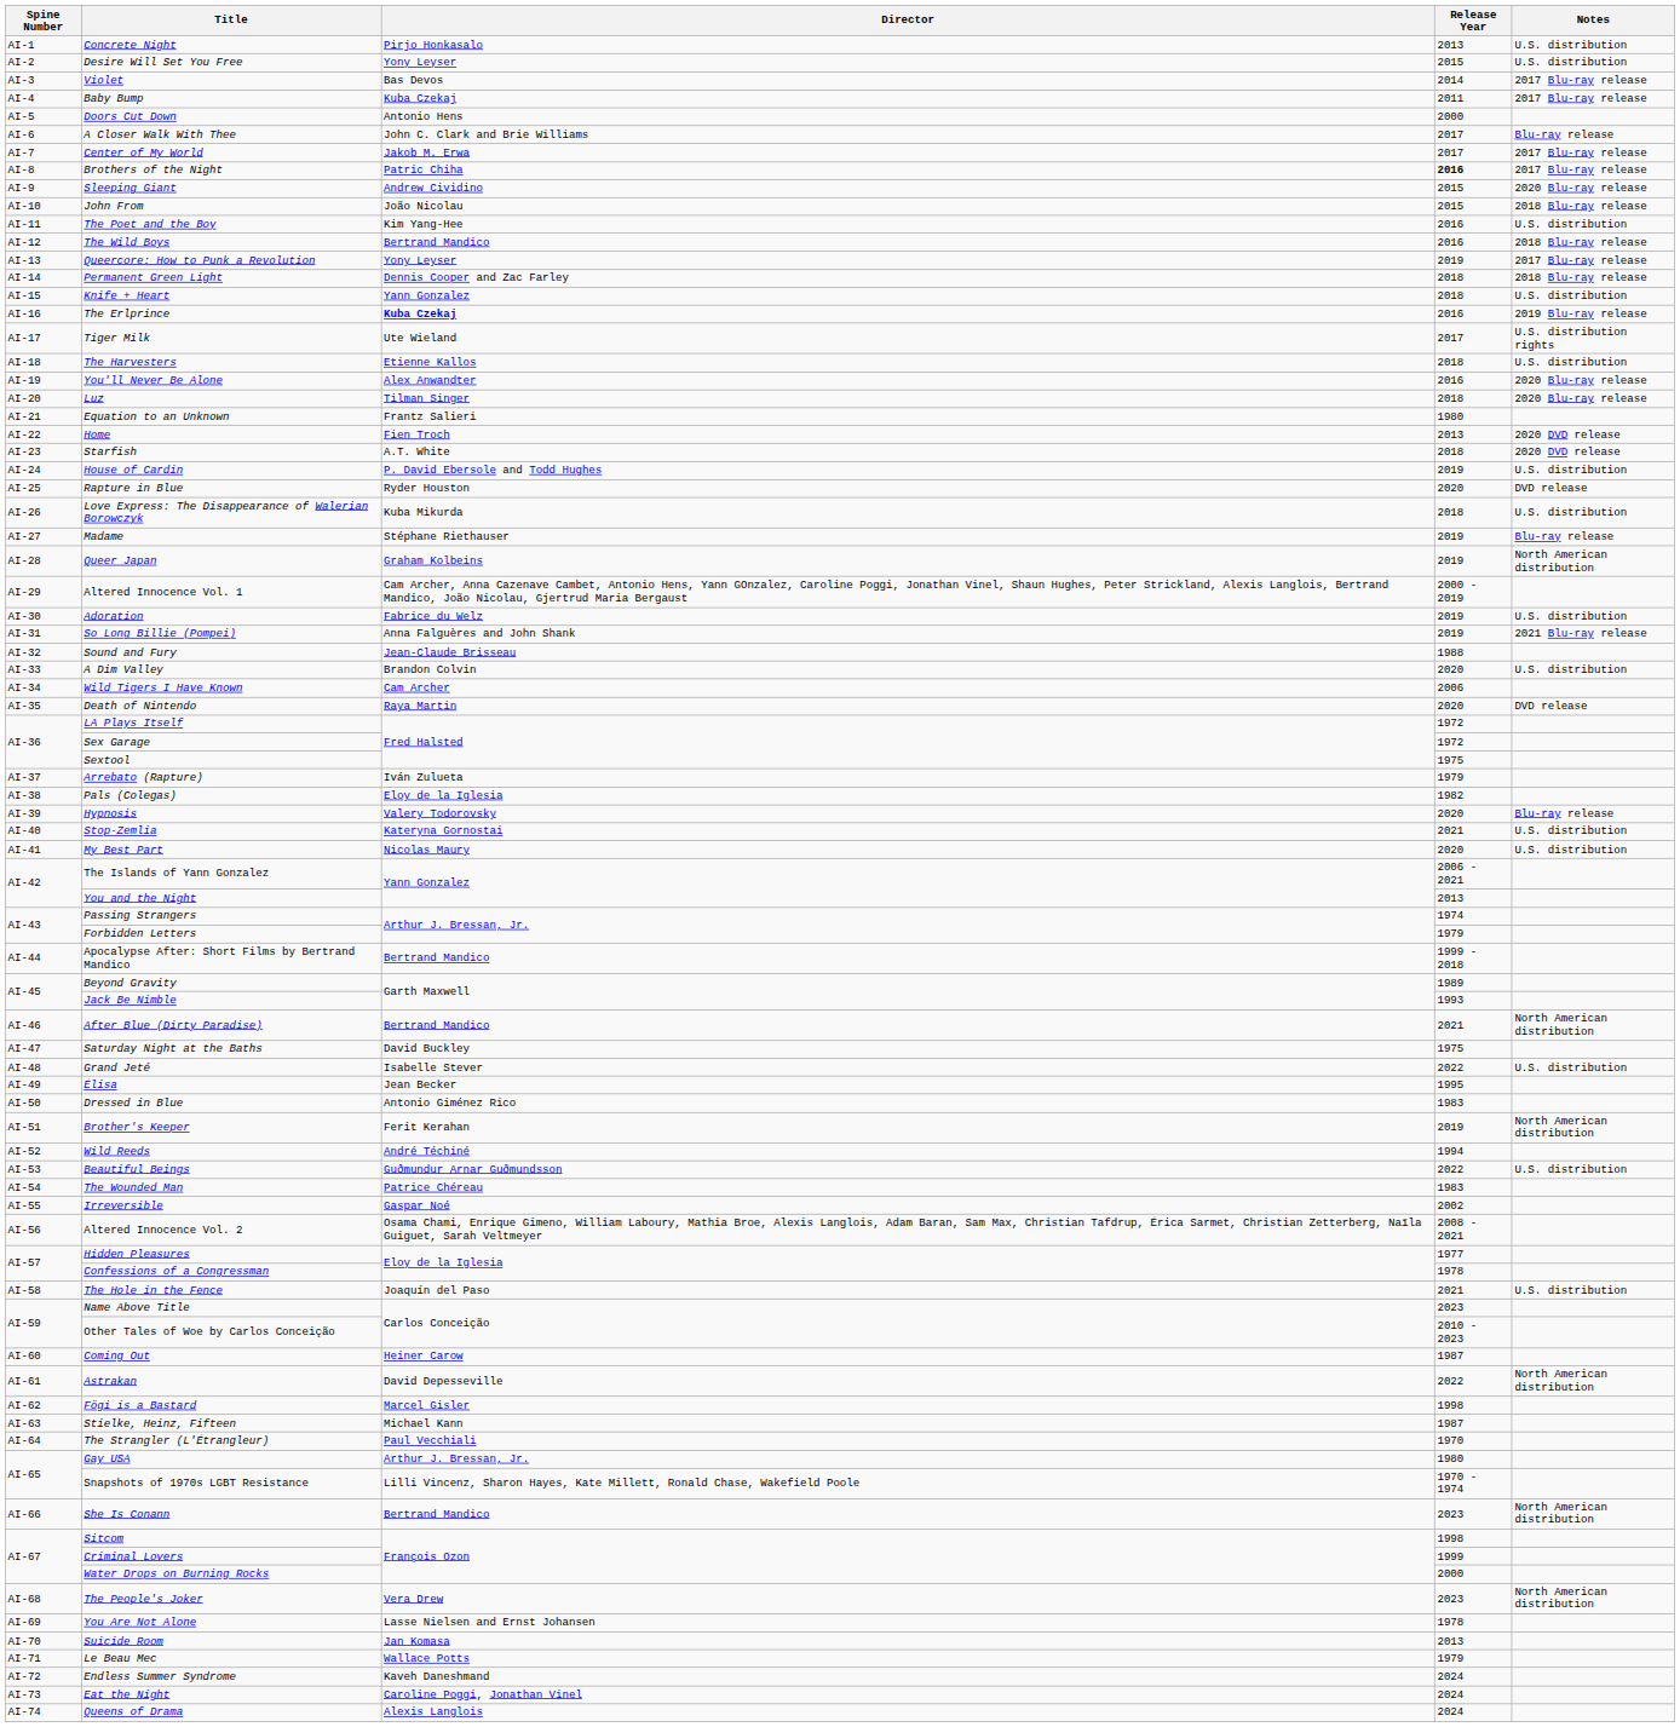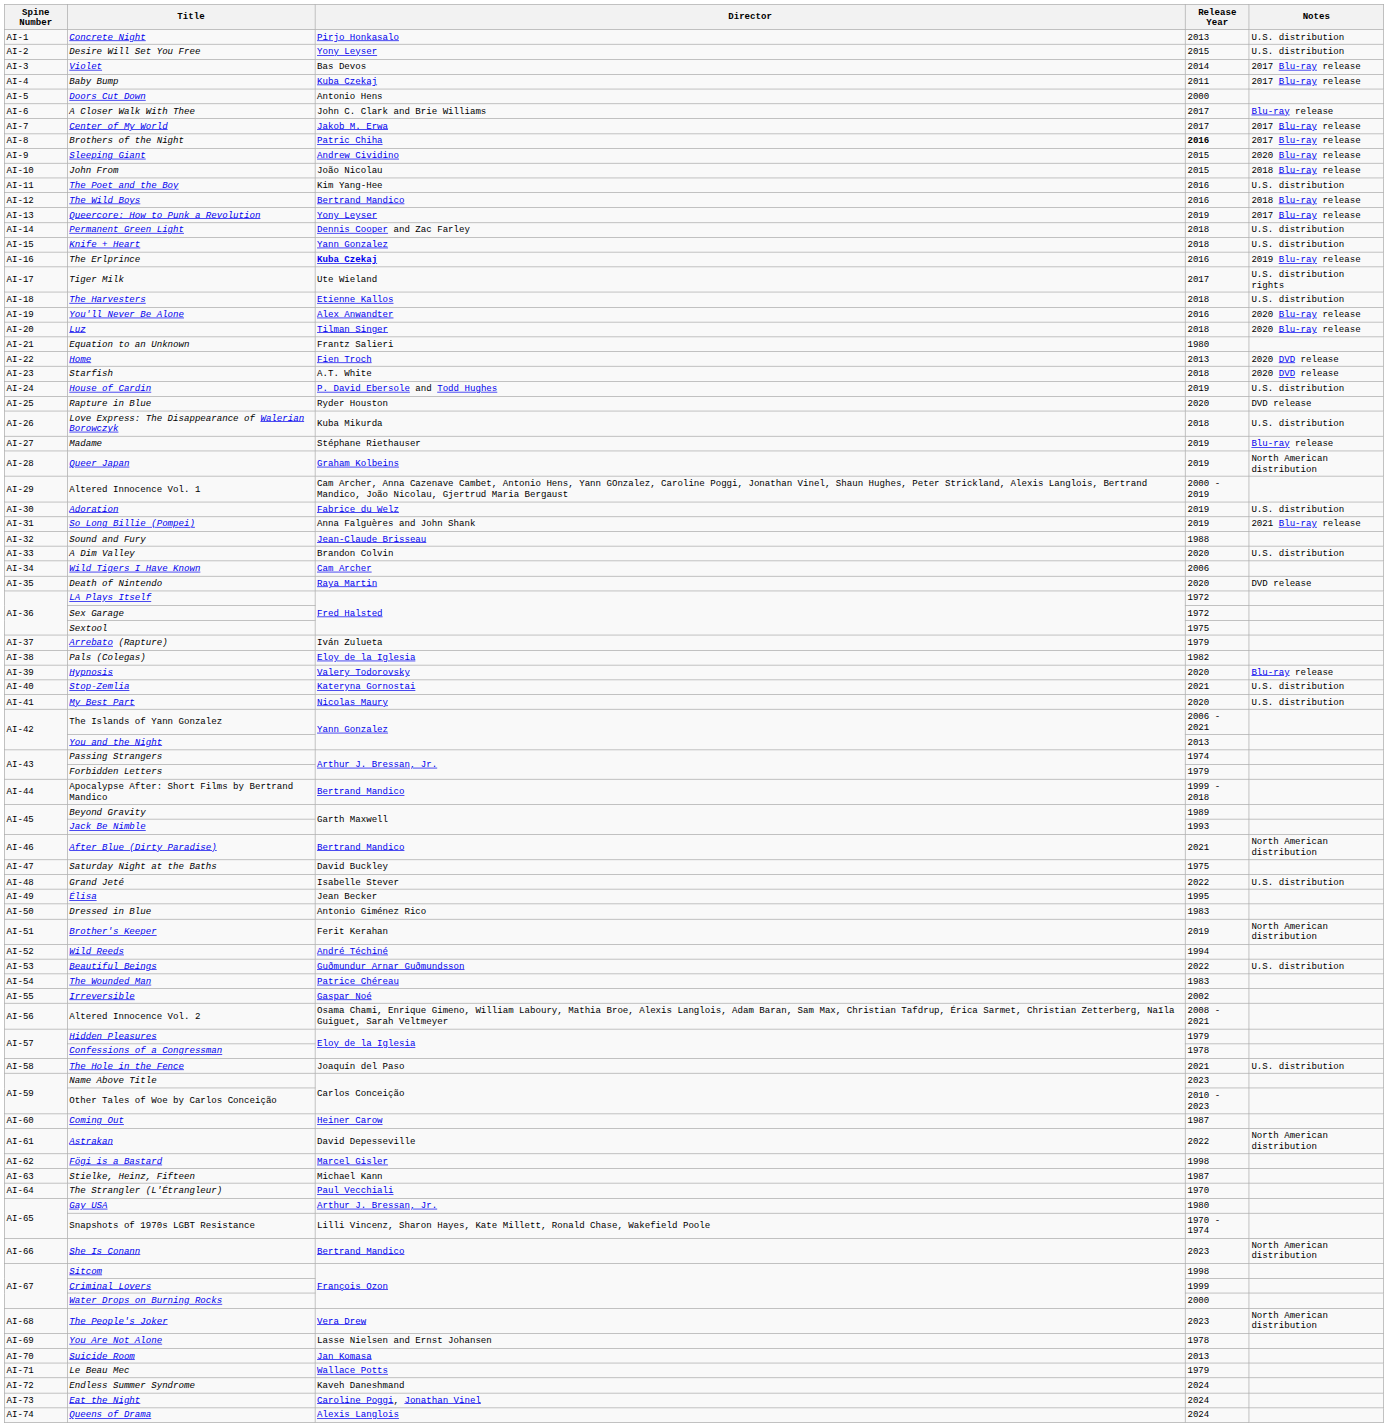Permanent Green Light | Notes: 2018 Blu-ray release -> U.S. distribution
Hidden Pleasures | Release Year: 1977 -> 1979
